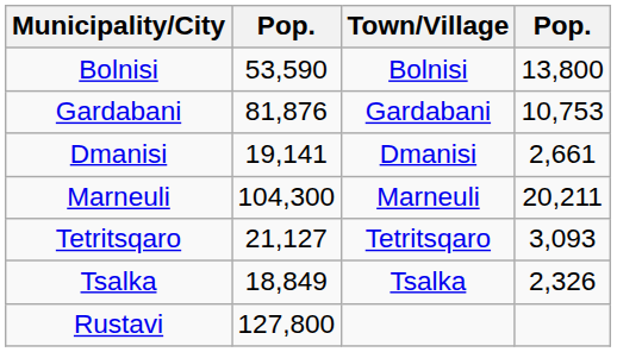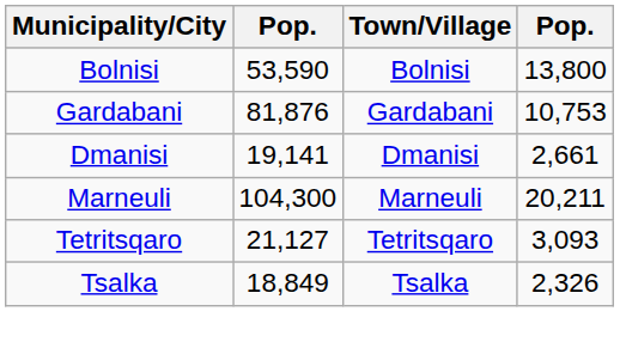- row: Rustavi | 127,800
